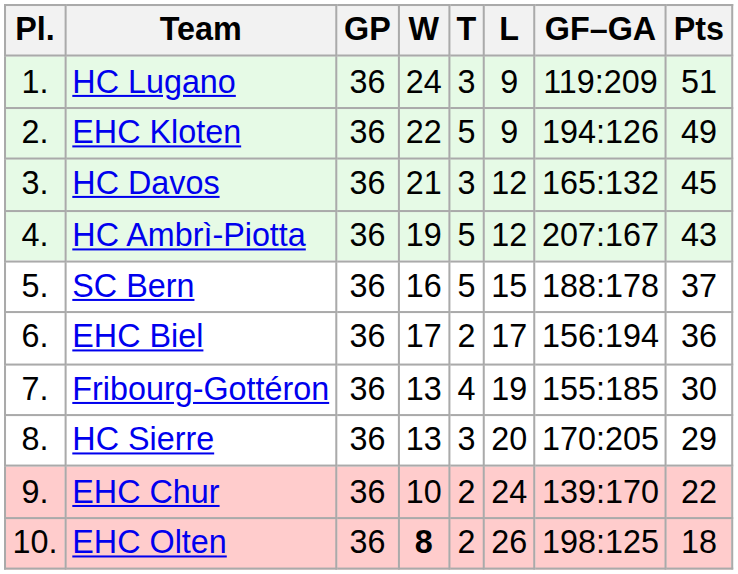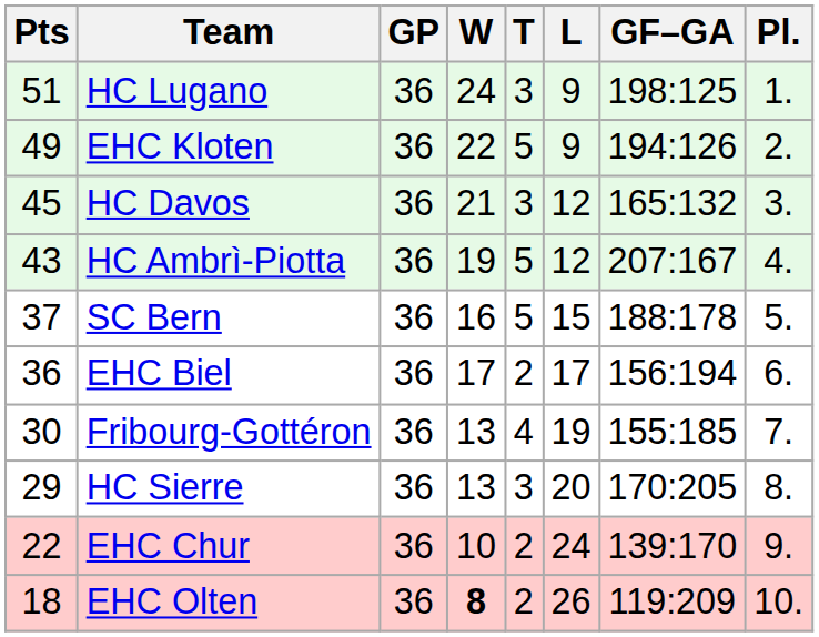columns swapped: Pl. <-> Pts
HC Lugano | GF–GA: 119:209 -> 198:125
EHC Olten | GF–GA: 198:125 -> 119:209
